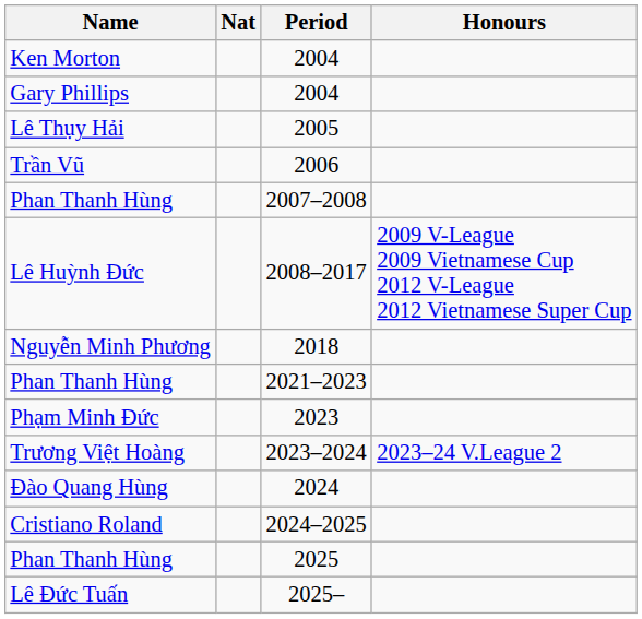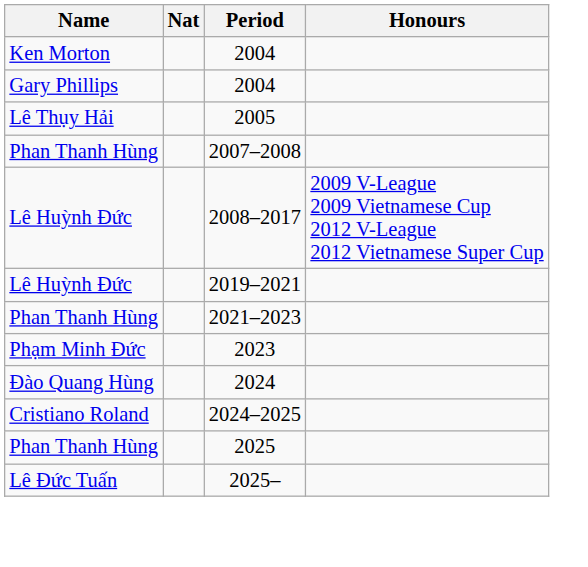- row: Trần Vũ | 2006
- row: Nguyễn Minh Phương | 2018
+ row: Lê Huỳnh Đức | 2019–2021
- row: Trương Việt Hoàng | 2023–2024 | 2023–24 V.League 2
